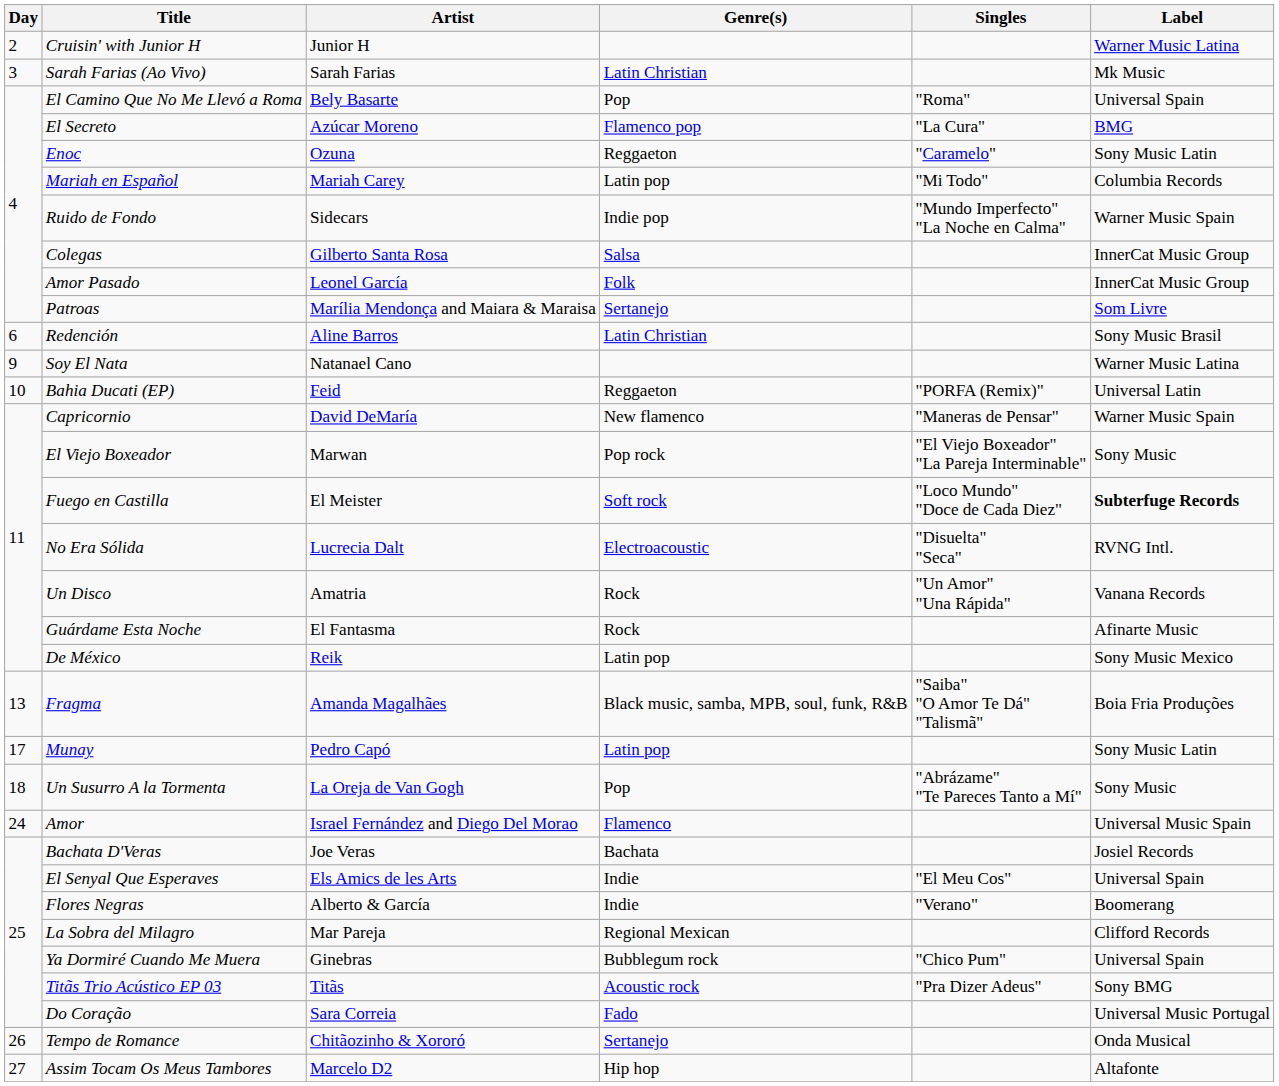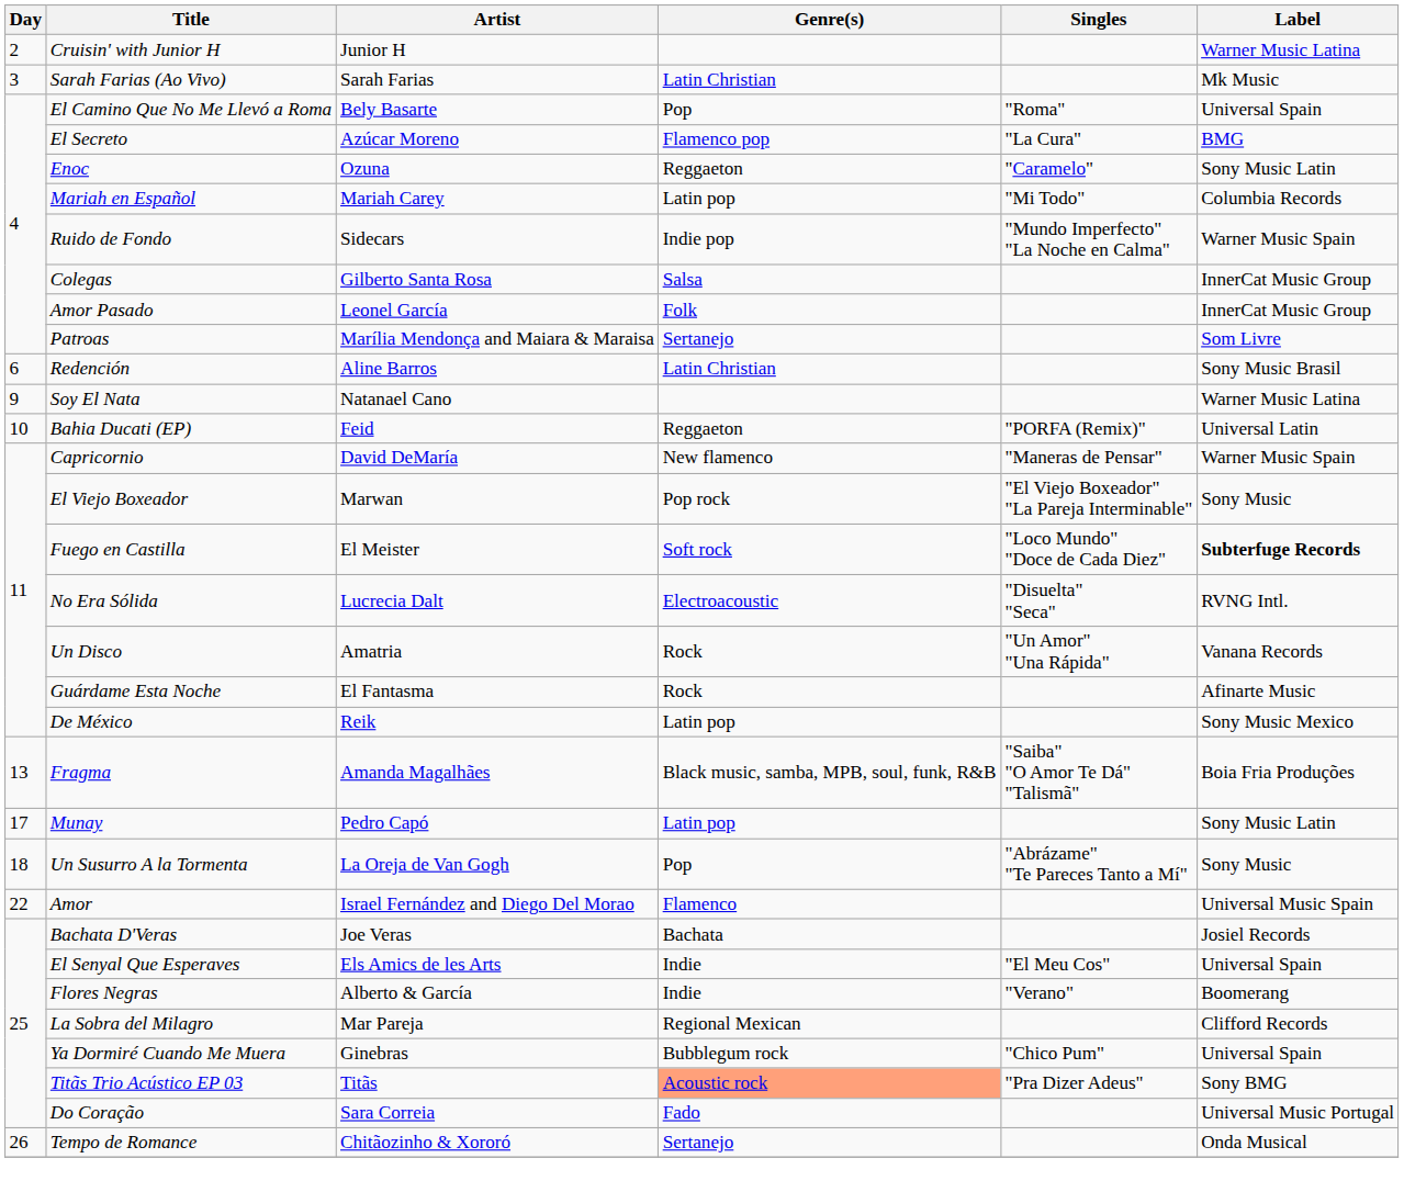Amor | Day: 24 -> 22
Titãs Trio Acústico EP 03 | Genre(s): no background -> lightsalmon background
- row: 27 | Assim Tocam Os Meus Tambores | Marcelo D2 | Hip hop | Altafonte
